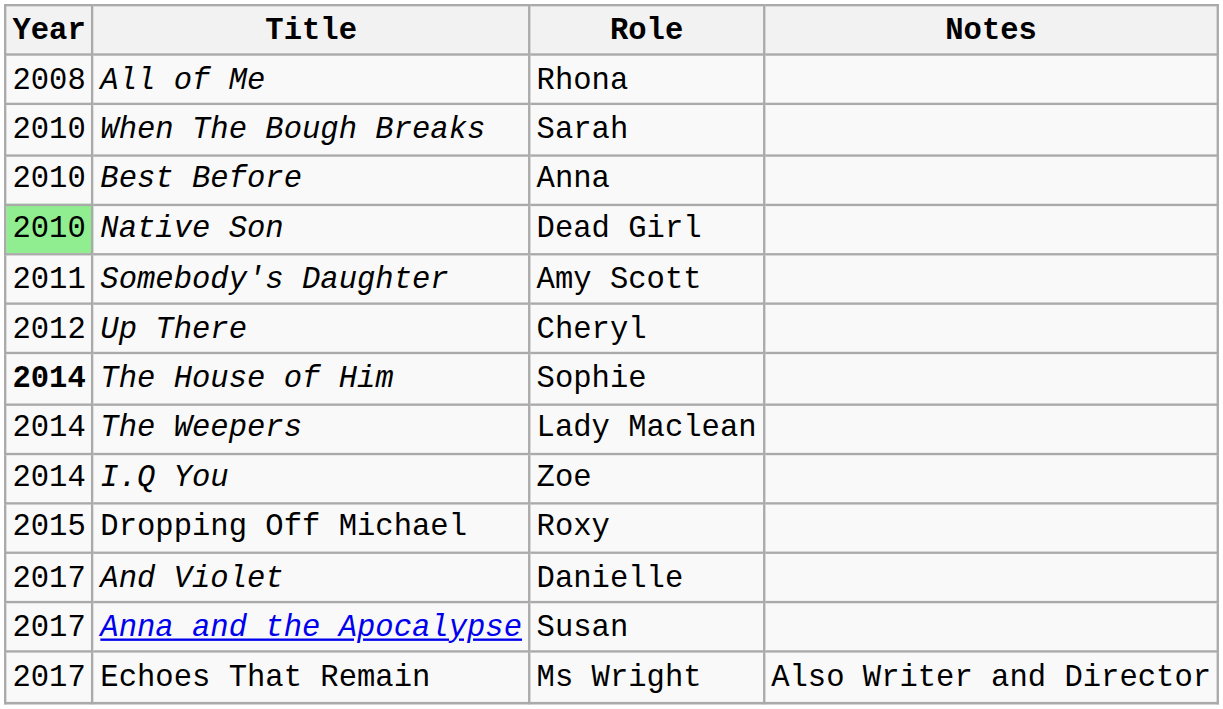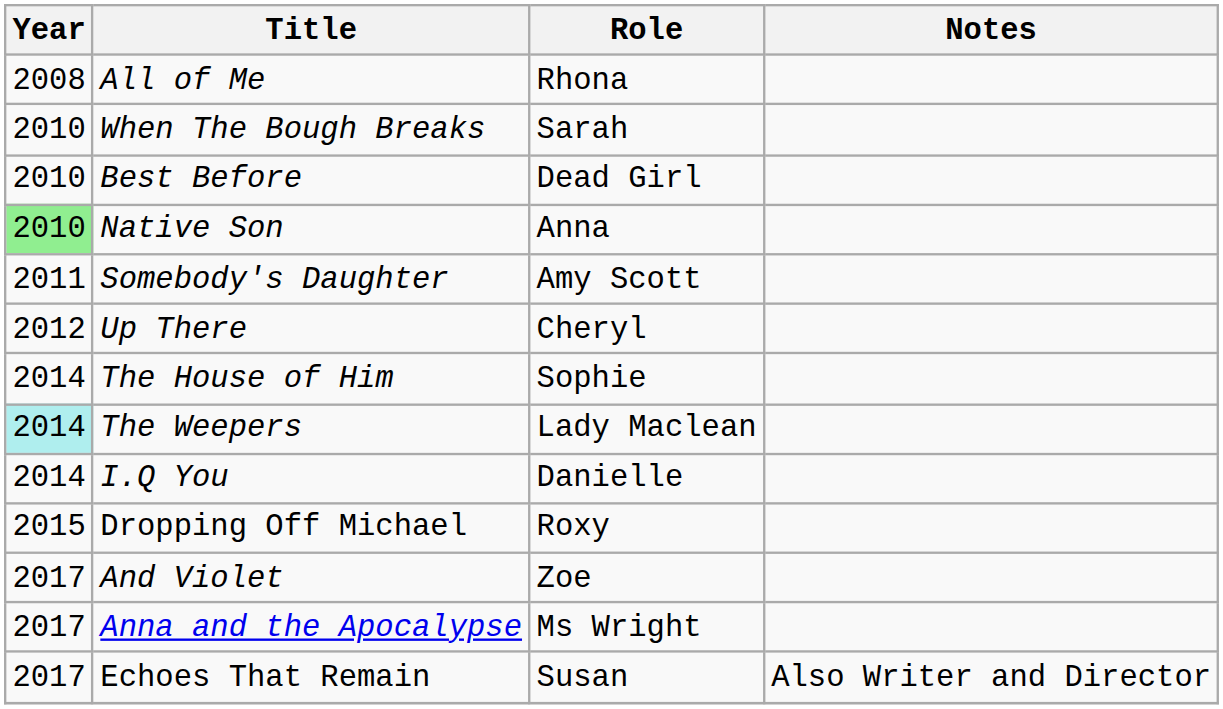Best Before | Role: Anna -> Dead Girl
Native Son | Role: Dead Girl -> Anna
The House of Him | Year: bold -> normal
The Weepers | Year: no background -> paleturquoise background
I.Q You | Role: Zoe -> Danielle
And Violet | Role: Danielle -> Zoe
Anna and the Apocalypse | Role: Susan -> Ms Wright
Echoes That Remain | Role: Ms Wright -> Susan
